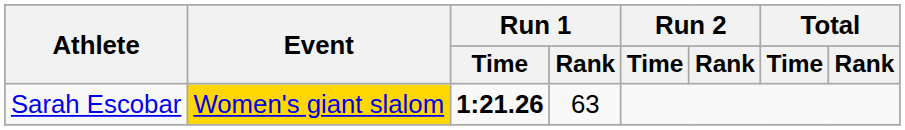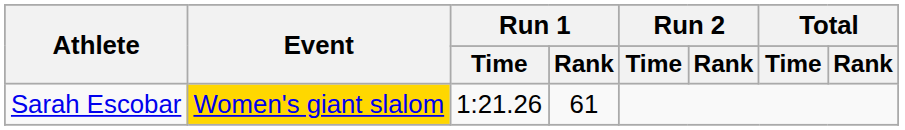Sarah Escobar | Run 1 / Time: bold -> normal
Sarah Escobar | Run 1 / Rank: 63 -> 61
